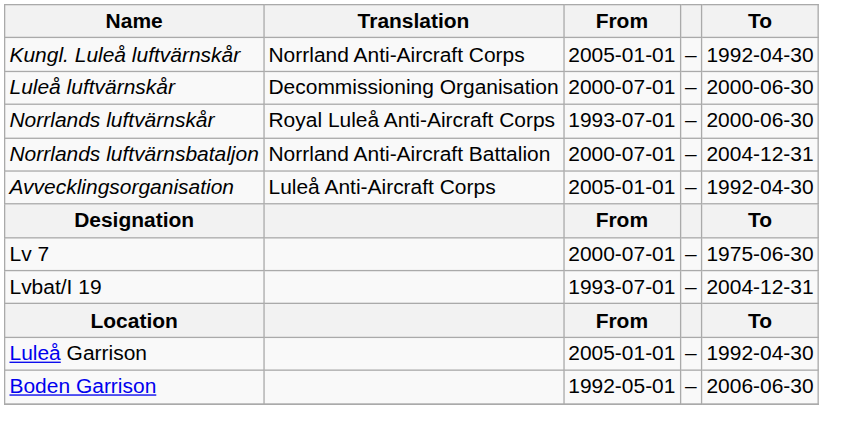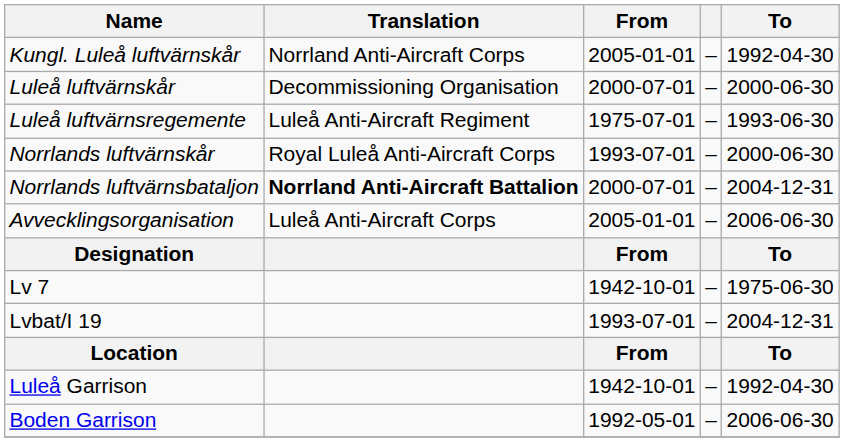+ row: Luleå luftvärnsregemente | Luleå Anti-Aircraft Regiment | 1975-07-01 | – | 1993-06-30
Norrlands luftvärnsbataljon | Translation: normal -> bold
Avvecklingsorganisation | To: 1992-04-30 -> 2006-06-30
Lv 7 | From: 2000-07-01 -> 1942-10-01
Luleå Garrison | From: 2005-01-01 -> 1942-10-01
